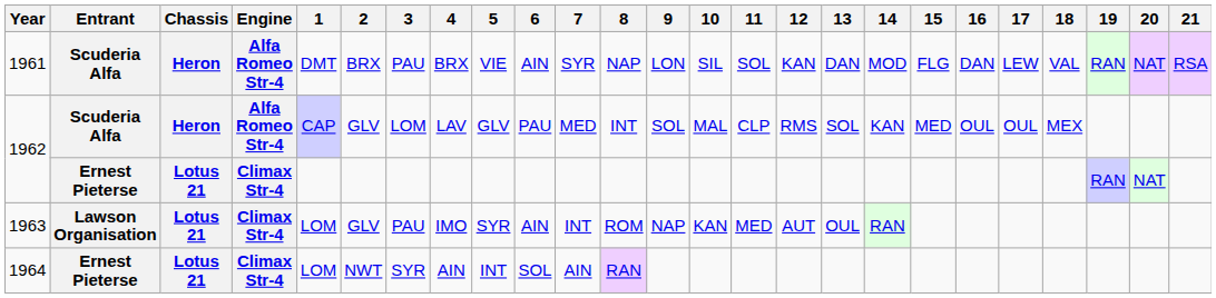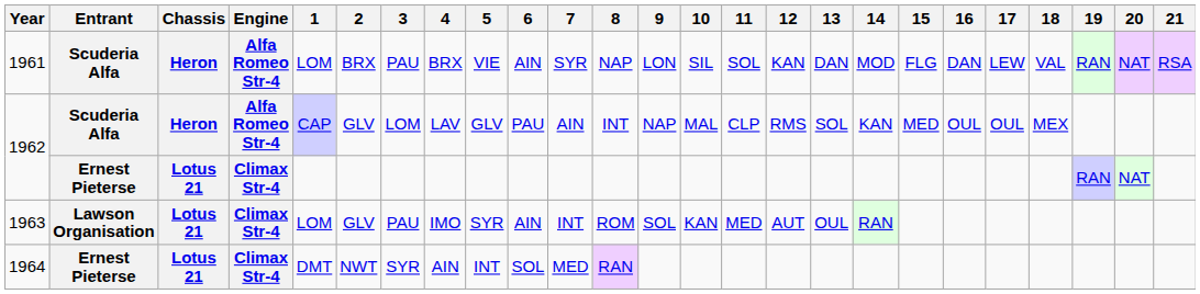1961 | 1: DMT -> LOM
1962 / Scuderia Alfa | 7: MED -> AIN
1962 / Scuderia Alfa | 9: SOL -> NAP
1963 | 9: NAP -> SOL
1964 | 1: LOM -> DMT
1964 | 7: AIN -> MED
